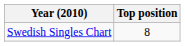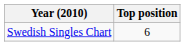Swedish Singles Chart | Top position: 8 -> 6
